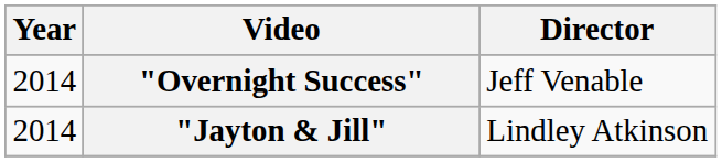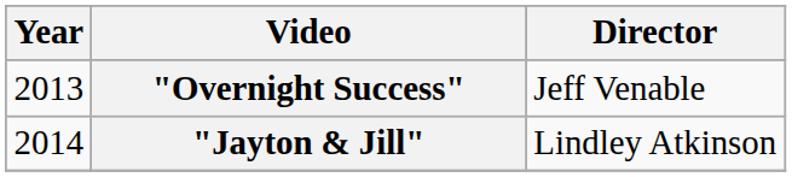"Overnight Success" | Year: 2014 -> 2013
